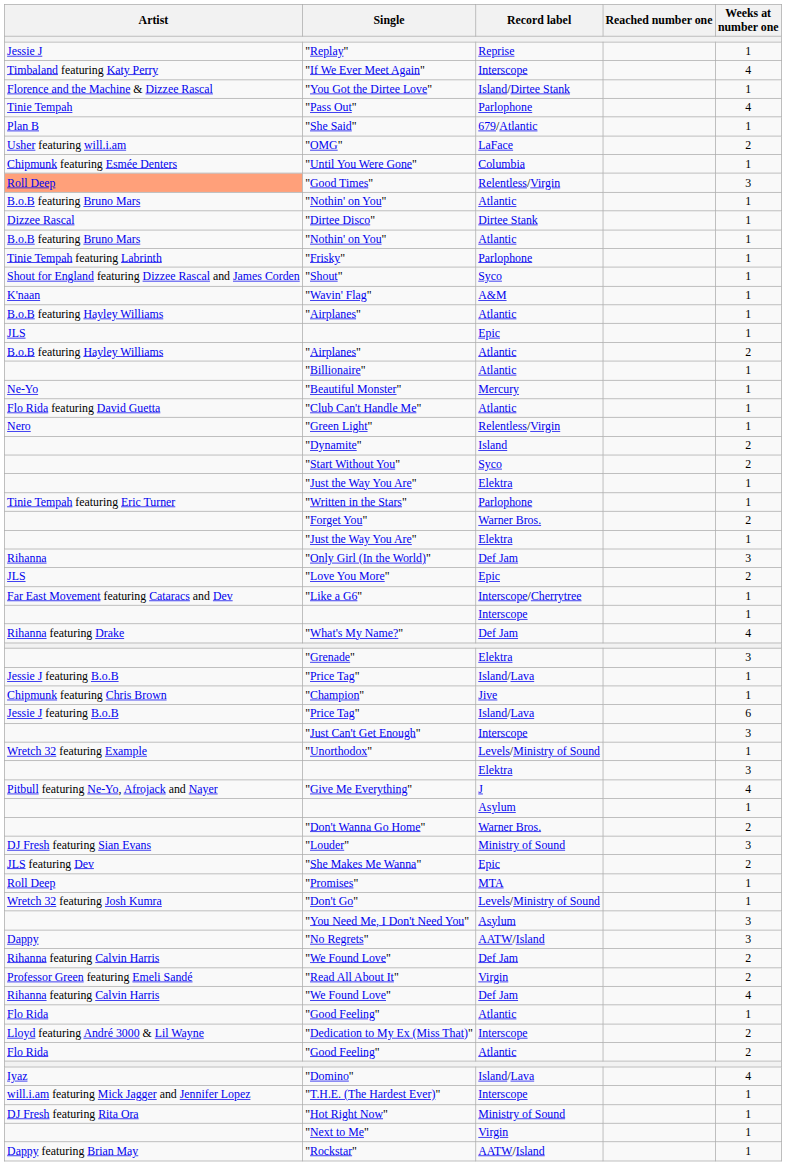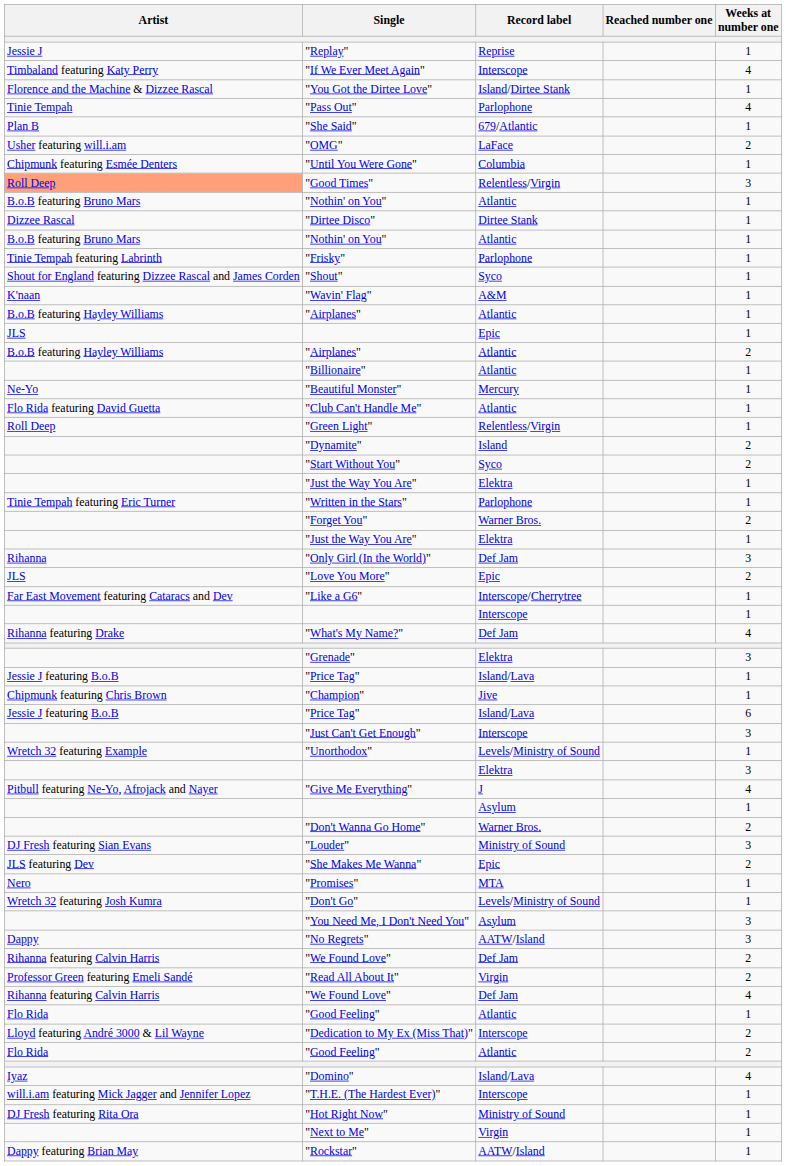"Green Light" | Artist: Nero -> Roll Deep
"Promises" | Artist: Roll Deep -> Nero
